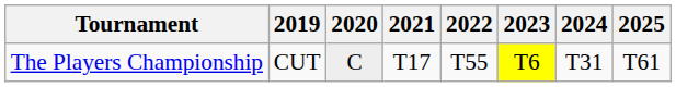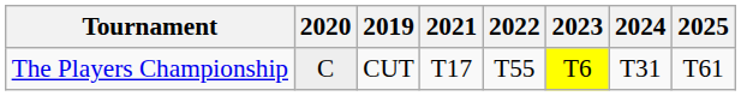columns swapped: 2019 <-> 2020
